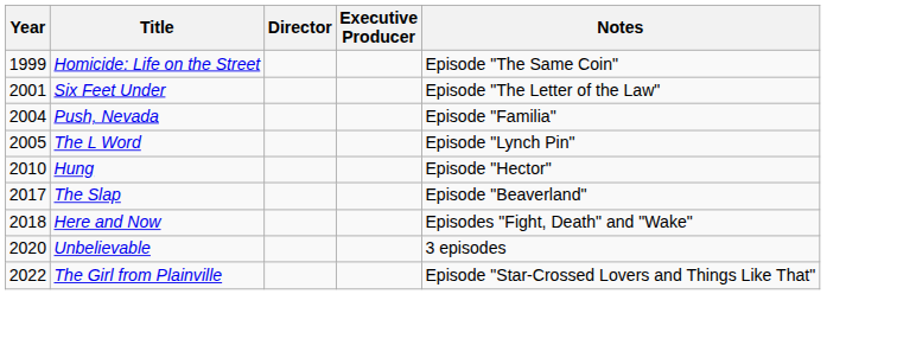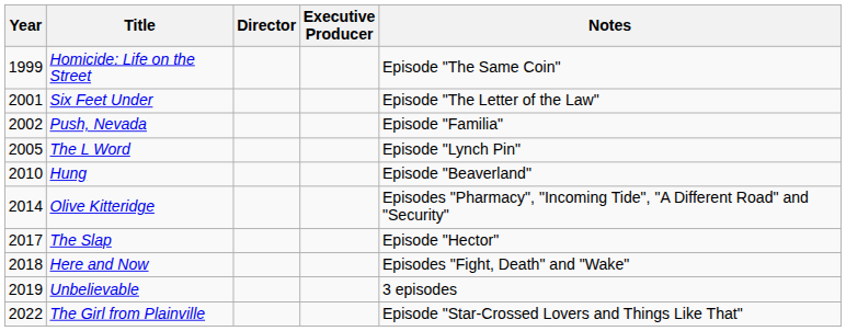Push, Nevada | Year: 2004 -> 2002
Hung | Notes: Episode "Hector" -> Episode "Beaverland"
+ row: 2014 | Olive Kitteridge | Episodes "Pharmacy", "Incoming Tide", "A Different Road" and "Security"
The Slap | Notes: Episode "Beaverland" -> Episode "Hector"
Unbelievable | Year: 2020 -> 2019
